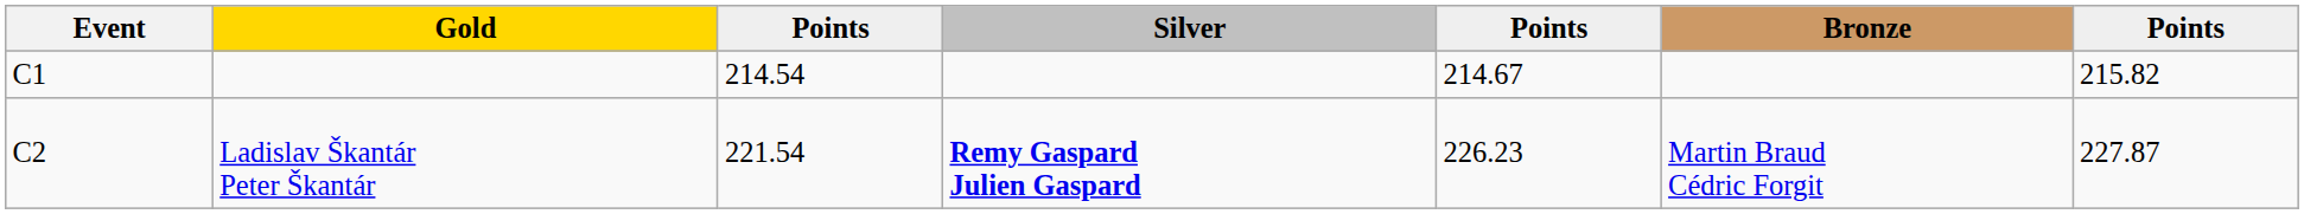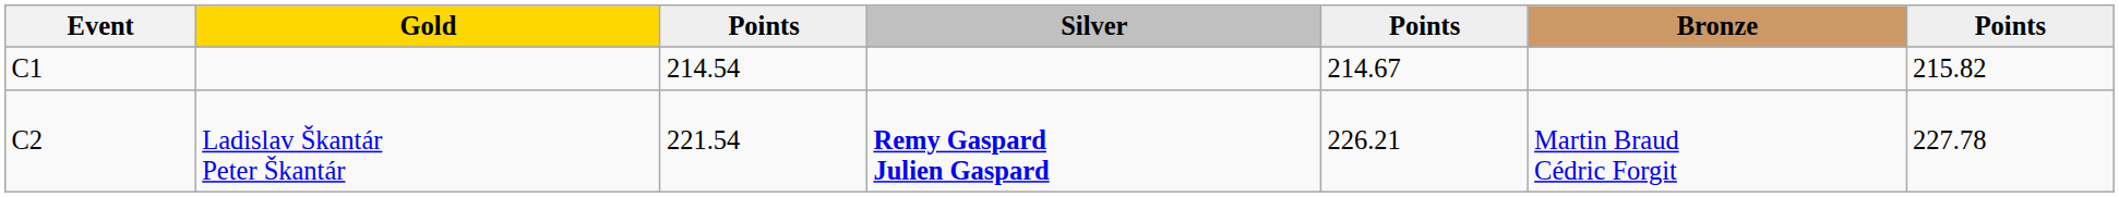Ladislav Škantár Peter Škantár | column 5: 226.23 -> 226.21
Ladislav Škantár Peter Škantár | column 7: 227.87 -> 227.78
